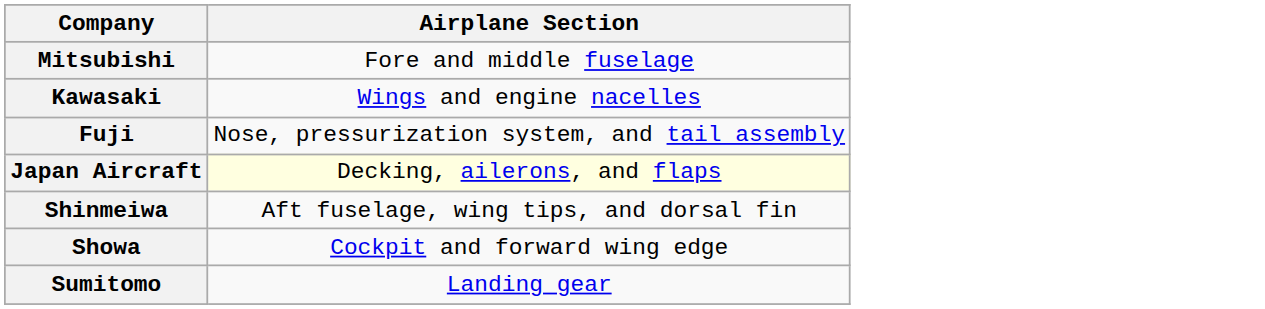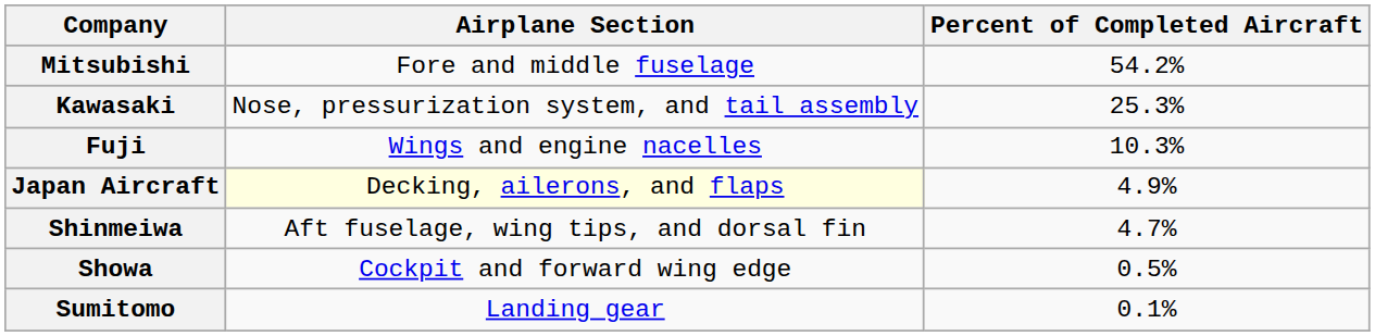+ column: Percent of Completed Aircraft | 54.2% | 25.3% | 10.3% | 4.9% | 4.7% | 0.5% | 0.1%
Kawasaki | Airplane Section: Wings and engine nacelles -> Nose, pressurization system, and tail assembly
Fuji | Airplane Section: Nose, pressurization system, and tail assembly -> Wings and engine nacelles
